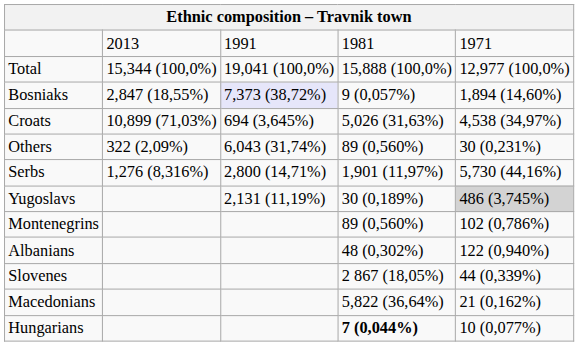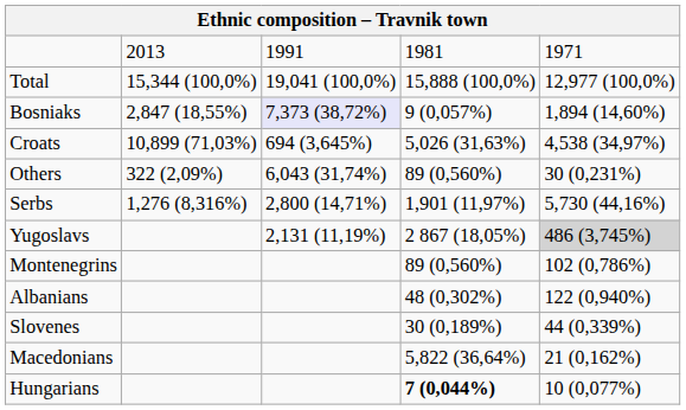Yugoslavs | column 4: 30 (0,189%) -> 2 867 (18,05%)
Slovenes | column 4: 2 867 (18,05%) -> 30 (0,189%)
